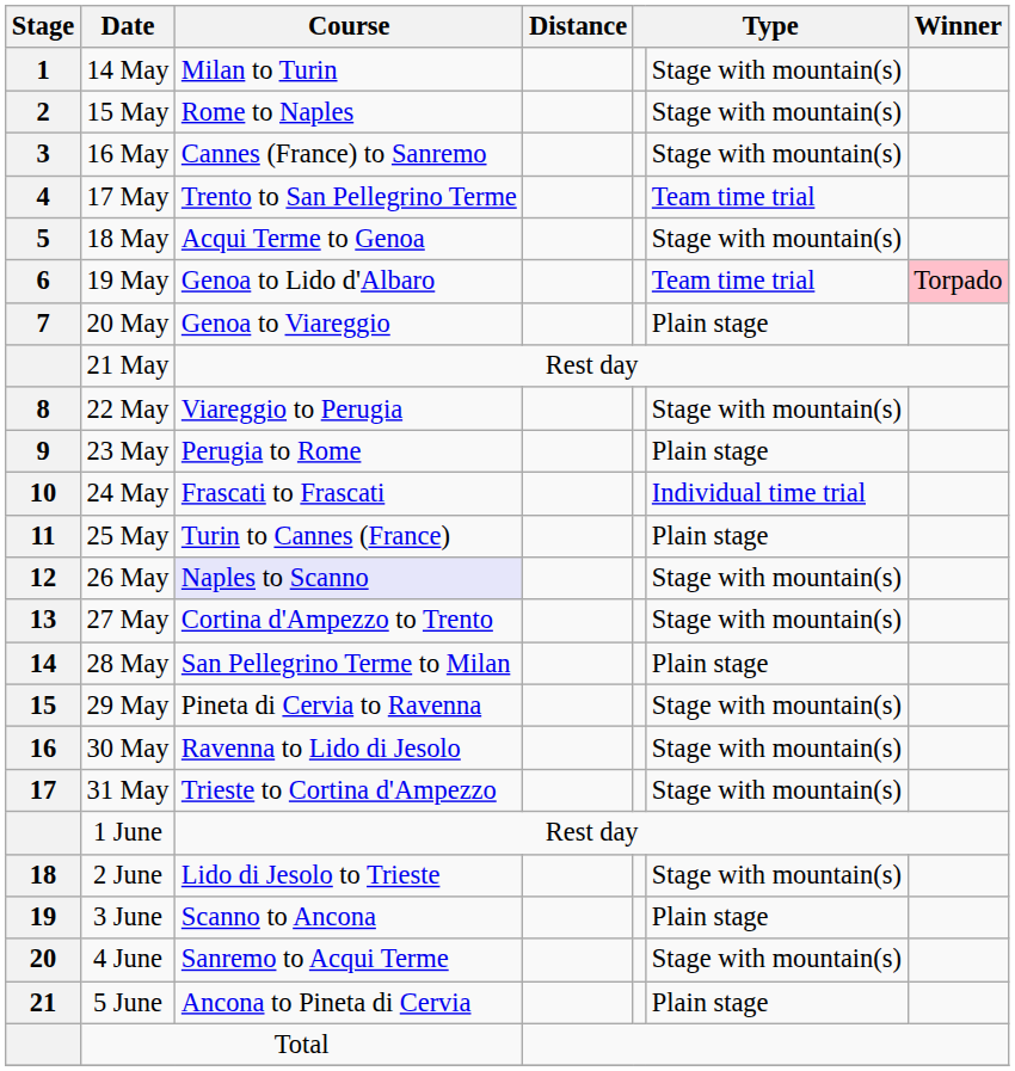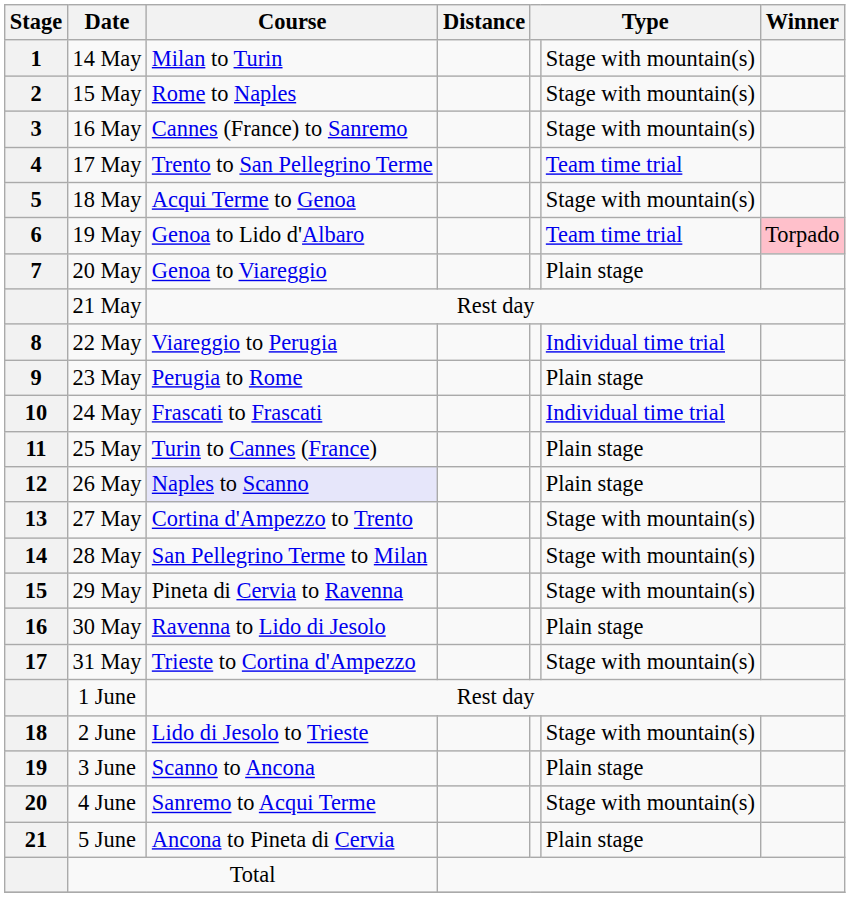22 May | column 6: Stage with mountain(s) -> Individual time trial
26 May | column 6: Stage with mountain(s) -> Plain stage
28 May | column 6: Plain stage -> Stage with mountain(s)
30 May | column 6: Stage with mountain(s) -> Plain stage
